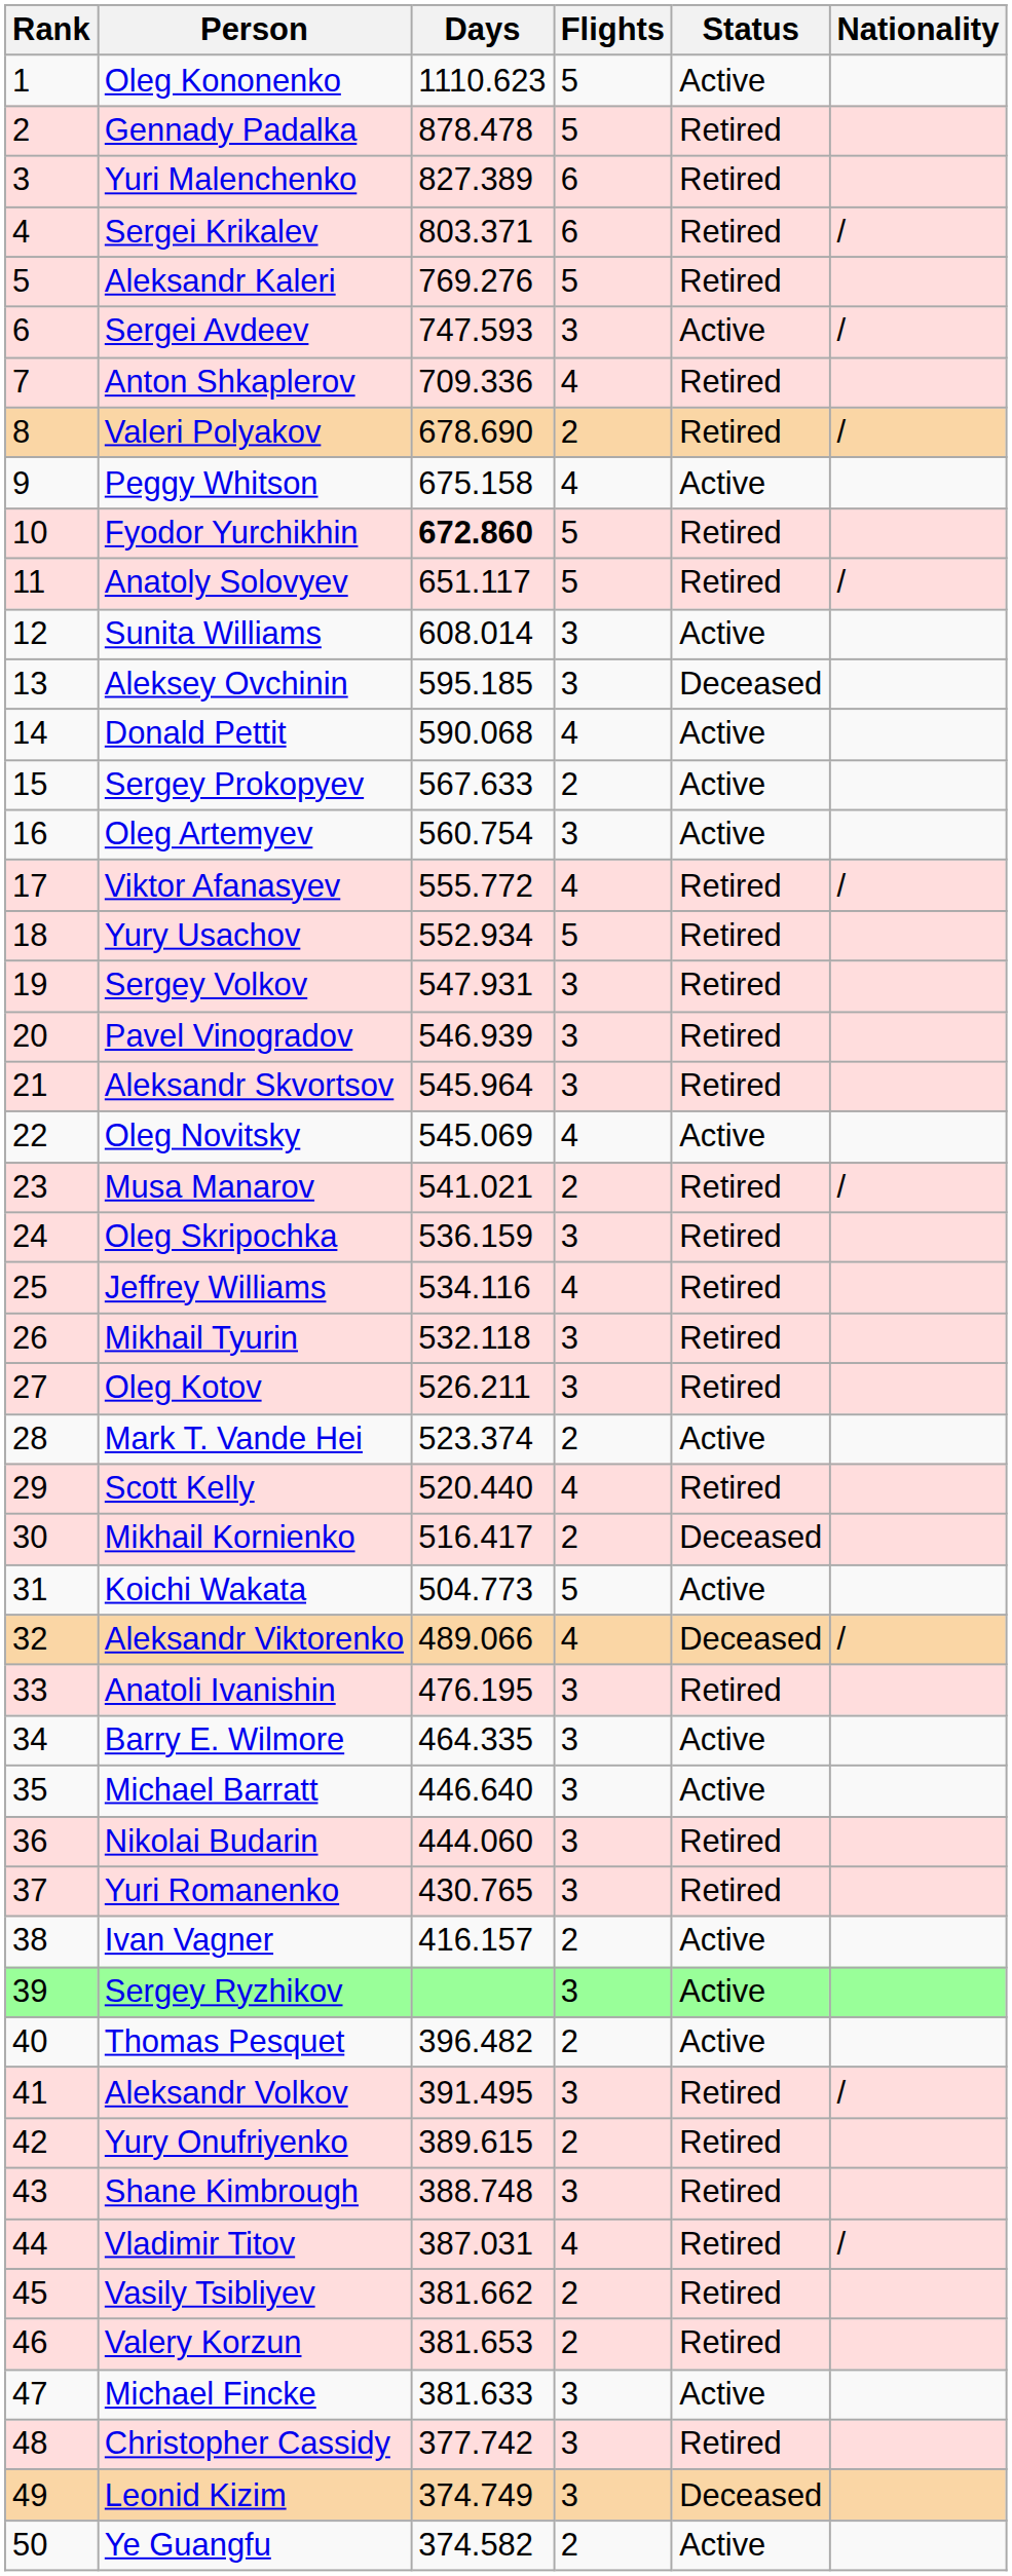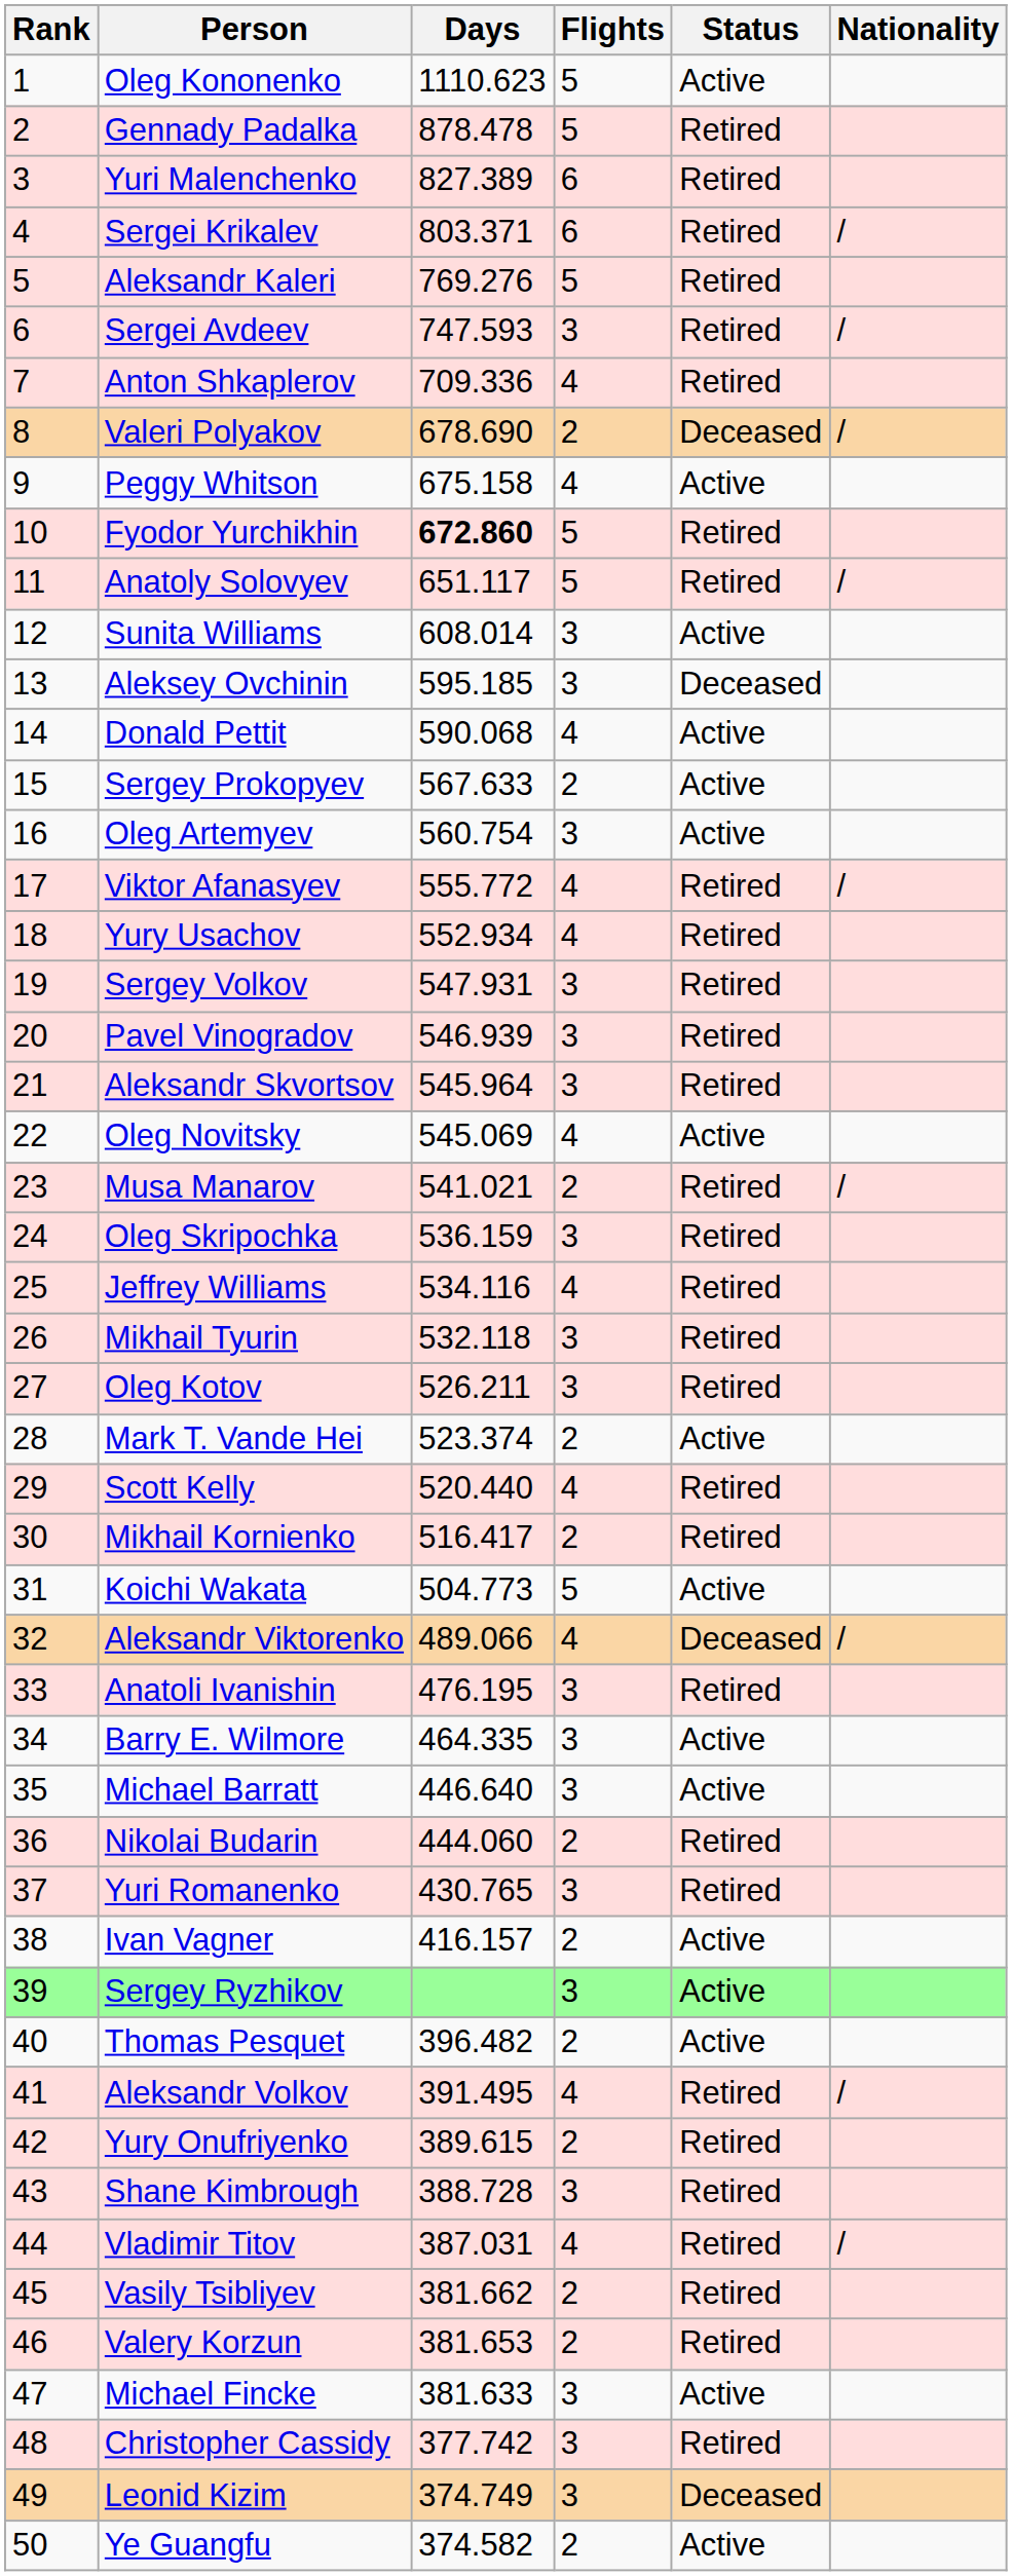Sergei Avdeev | Status: Active -> Retired
Valeri Polyakov | Status: Retired -> Deceased
Yury Usachov | Flights: 5 -> 4
Mikhail Kornienko | Status: Deceased -> Retired
Nikolai Budarin | Flights: 3 -> 2
Aleksandr Volkov | Flights: 3 -> 4
Shane Kimbrough | Days: 388.748 -> 388.728
